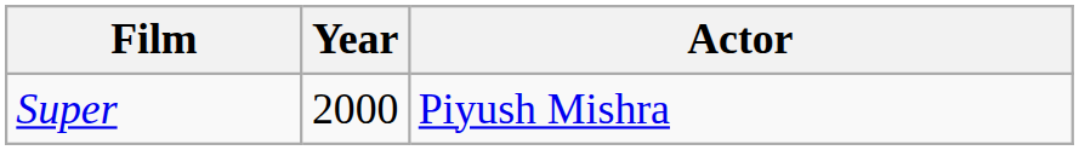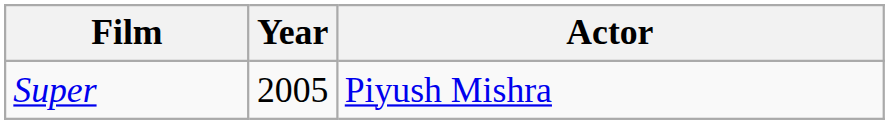Super | Year: 2000 -> 2005
